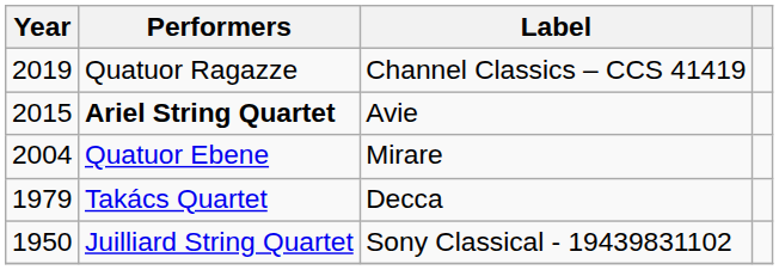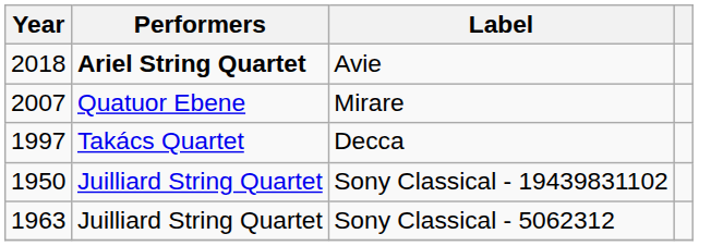- row: 2019 | Quatuor Ragazze | Channel Classics – CCS 41419
Avie | Year: 2015 -> 2018
Mirare | Year: 2004 -> 2007
Decca | Year: 1979 -> 1997
+ row: 1963 | Juilliard String Quartet | Sony Classical - 5062312
